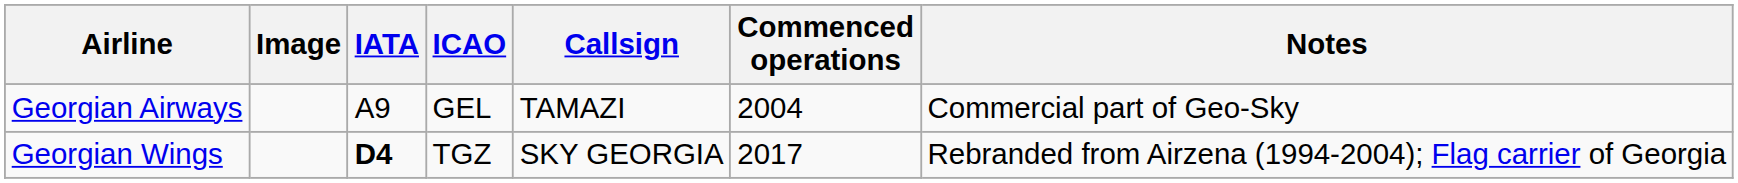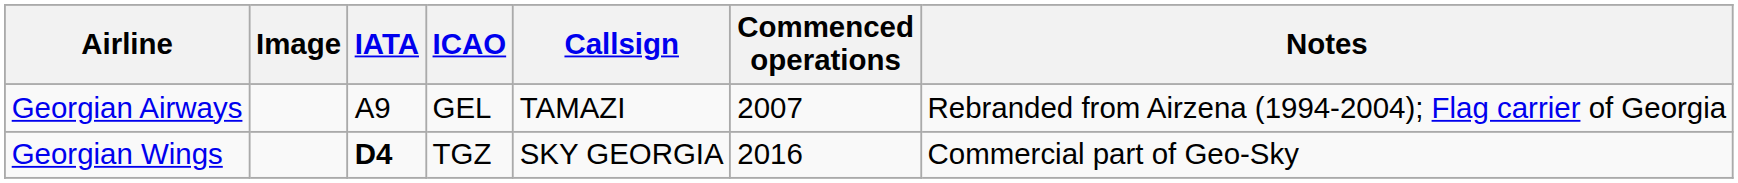Georgian Airways | Commenced operations: 2004 -> 2007
Georgian Airways | Notes: Commercial part of Geo-Sky -> Rebranded from Airzena (1994-2004); Flag carrier of Georgia
Georgian Wings | Commenced operations: 2017 -> 2016
Georgian Wings | Notes: Rebranded from Airzena (1994-2004); Flag carrier of Georgia -> Commercial part of Geo-Sky
